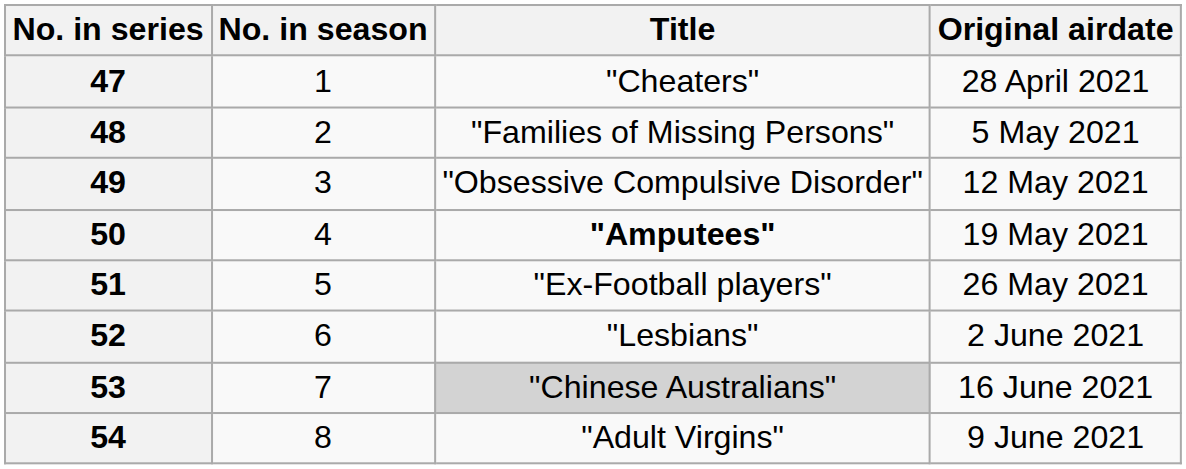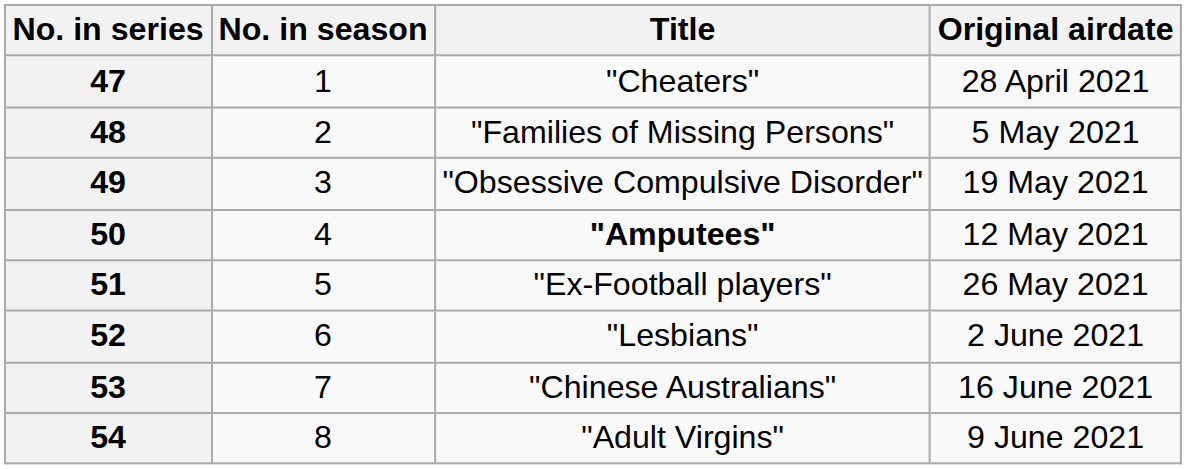49 | Original airdate: 12 May 2021 -> 19 May 2021
50 | Original airdate: 19 May 2021 -> 12 May 2021
53 | Title: lightgrey background -> no background
